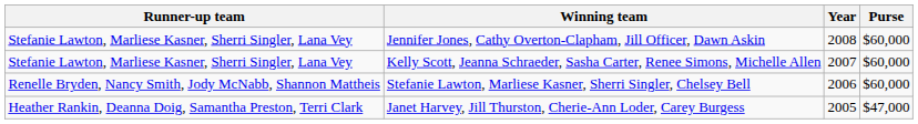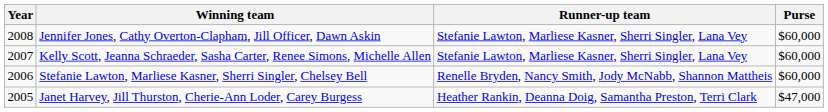columns swapped: Year <-> Runner-up team
